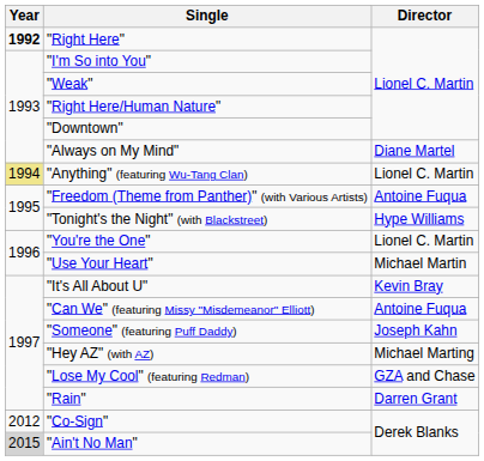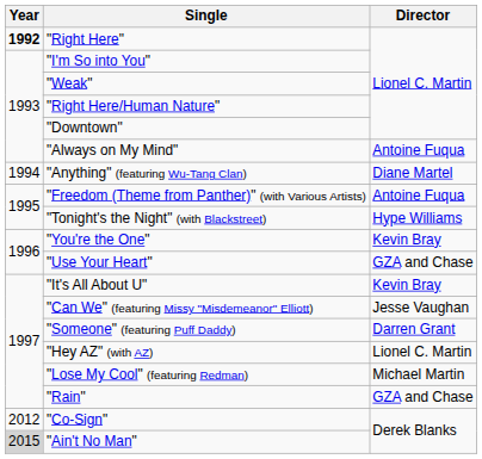"Always on My Mind" | Director: Diane Martel -> Antoine Fuqua
"Anything" (featuring Wu-Tang Clan) | Year: khaki background -> no background
"Anything" (featuring Wu-Tang Clan) | Director: Lionel C. Martin -> Diane Martel
"You're the One" | Director: Lionel C. Martin -> Kevin Bray
"Use Your Heart" | Director: Michael Martin -> GZA and Chase
"Can We" (featuring Missy "Misdemeanor" Elliott) | Director: Antoine Fuqua -> Jesse Vaughan
"Someone" (featuring Puff Daddy) | Director: Joseph Kahn -> Darren Grant
"Hey AZ" (with AZ) | Director: Michael Marting -> Lionel C. Martin
"Lose My Cool" (featuring Redman) | Director: GZA and Chase -> Michael Martin
"Rain" | Director: Darren Grant -> GZA and Chase
